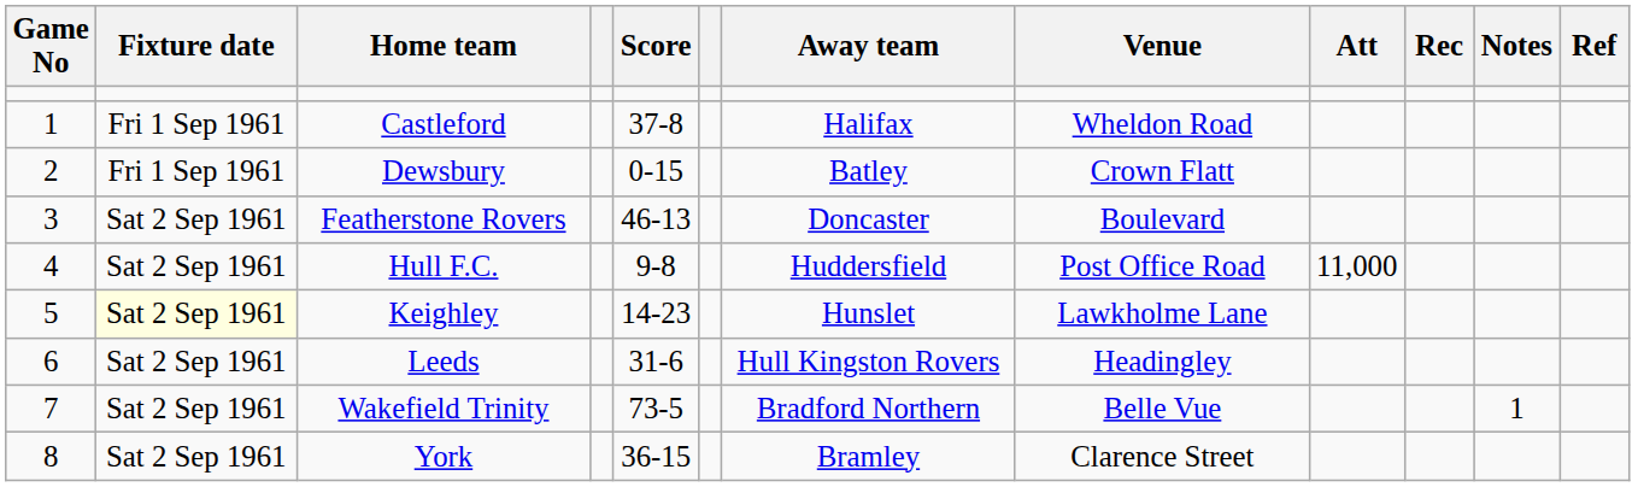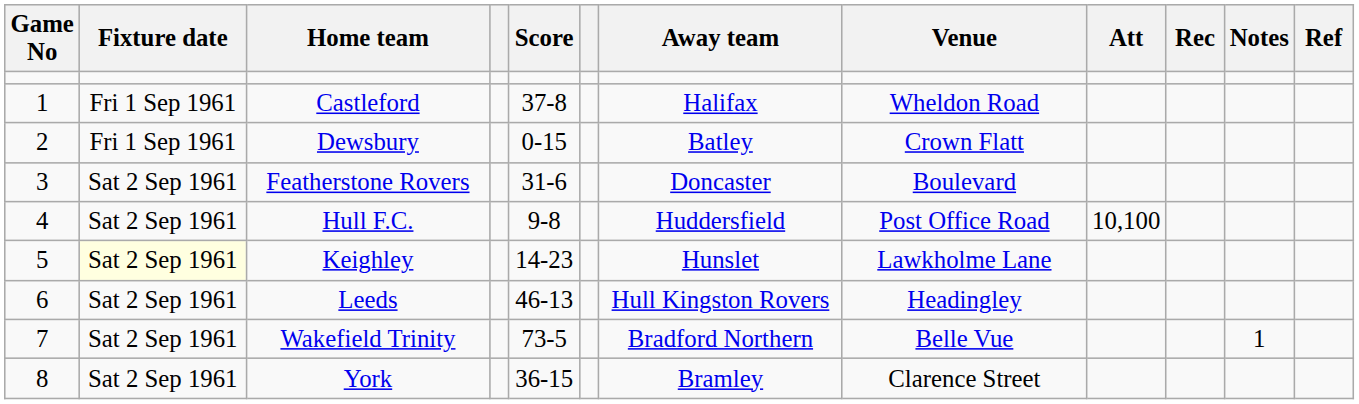Featherstone Rovers | Score: 46-13 -> 31-6
Hull F.C. | Att: 11,000 -> 10,100
Leeds | Score: 31-6 -> 46-13
